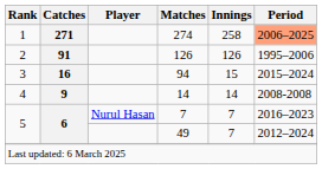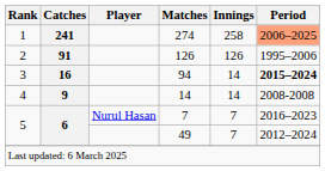274 | Catches: 271 -> 241
94 | Innings: 15 -> 14
94 | Period: normal -> bold
